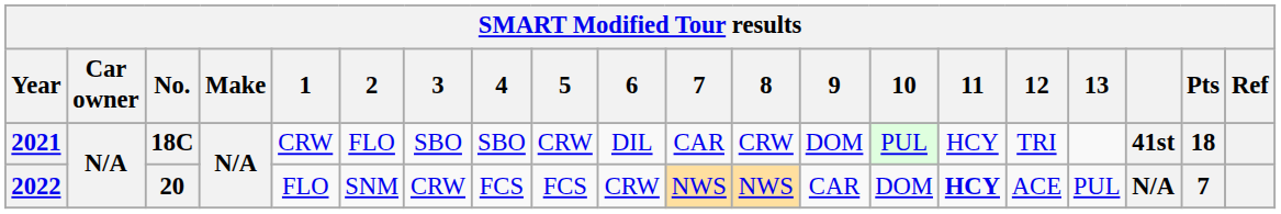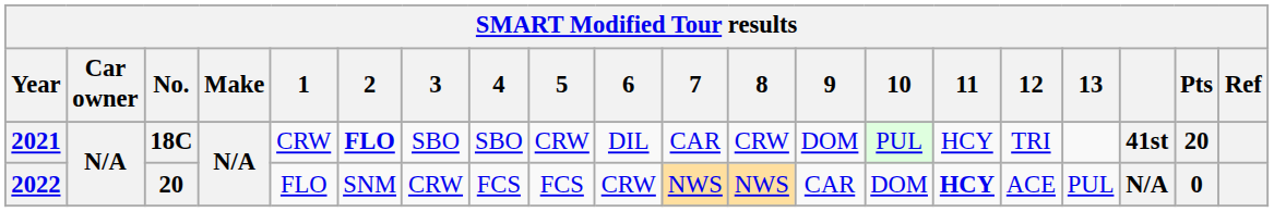2021 | 2: normal -> bold
2021 | Pts: 18 -> 20
2022 | Pts: 7 -> 0
